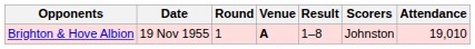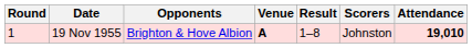columns swapped: Round <-> Opponents
19 Nov 1955 | Attendance: normal -> bold
